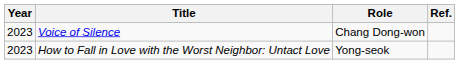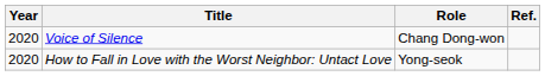Voice of Silence | Year: 2023 -> 2020
How to Fall in Love with the Worst Neighbor: Untact Love | Year: 2023 -> 2020
